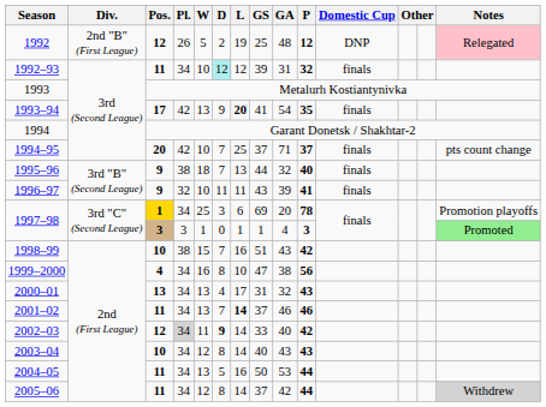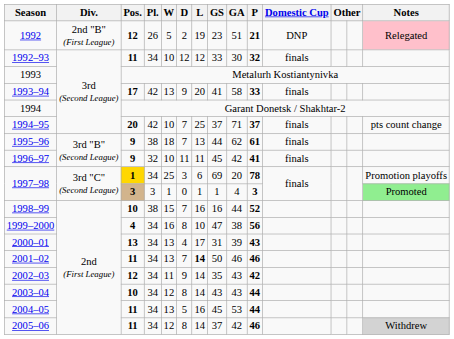1992 | GS: 25 -> 23
1992 | GA: 48 -> 51
1992 | P: 12 -> 21
1992–93 | D: paleturquoise background -> no background
1992–93 | GS: 39 -> 33
1992–93 | GA: 31 -> 30
1993–94 | L: bold -> normal
1993–94 | GA: 54 -> 58
1993–94 | P: 35 -> 33
1995–96 | GA: 32 -> 62
1995–96 | P: 40 -> 61
1996–97 | GS: 43 -> 45
1996–97 | GA: 39 -> 42
1998–99 | GS: 51 -> 16
1998–99 | GA: 43 -> 44
1998–99 | P: 42 -> 52
2000–01 | GA: 32 -> 39
2001–02 | GS: 37 -> 50
2002–03 | Pl.: lightgrey background -> no background
2002–03 | D: bold -> normal
2002–03 | GS: 33 -> 35
2002–03 | GA: 40 -> 43
2003–04 | GS: 40 -> 43
2003–04 | P: 43 -> 44
2004–05 | GS: 50 -> 45
2005–06 | P: 44 -> 46
